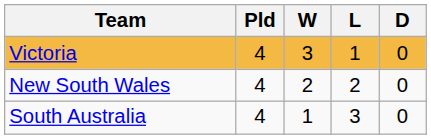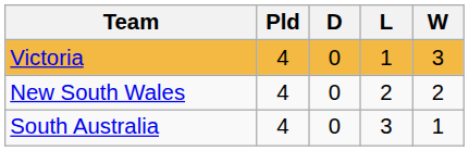columns swapped: W <-> D
